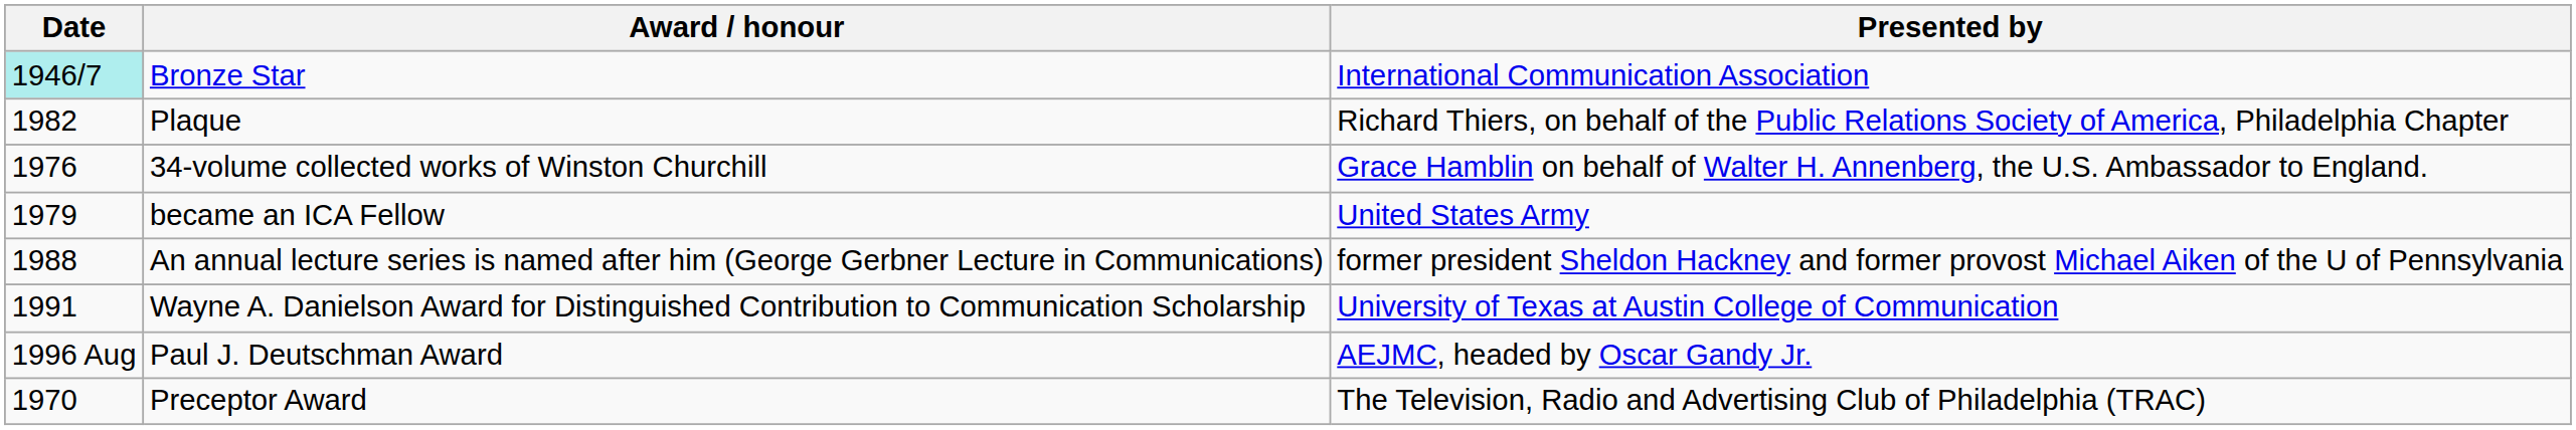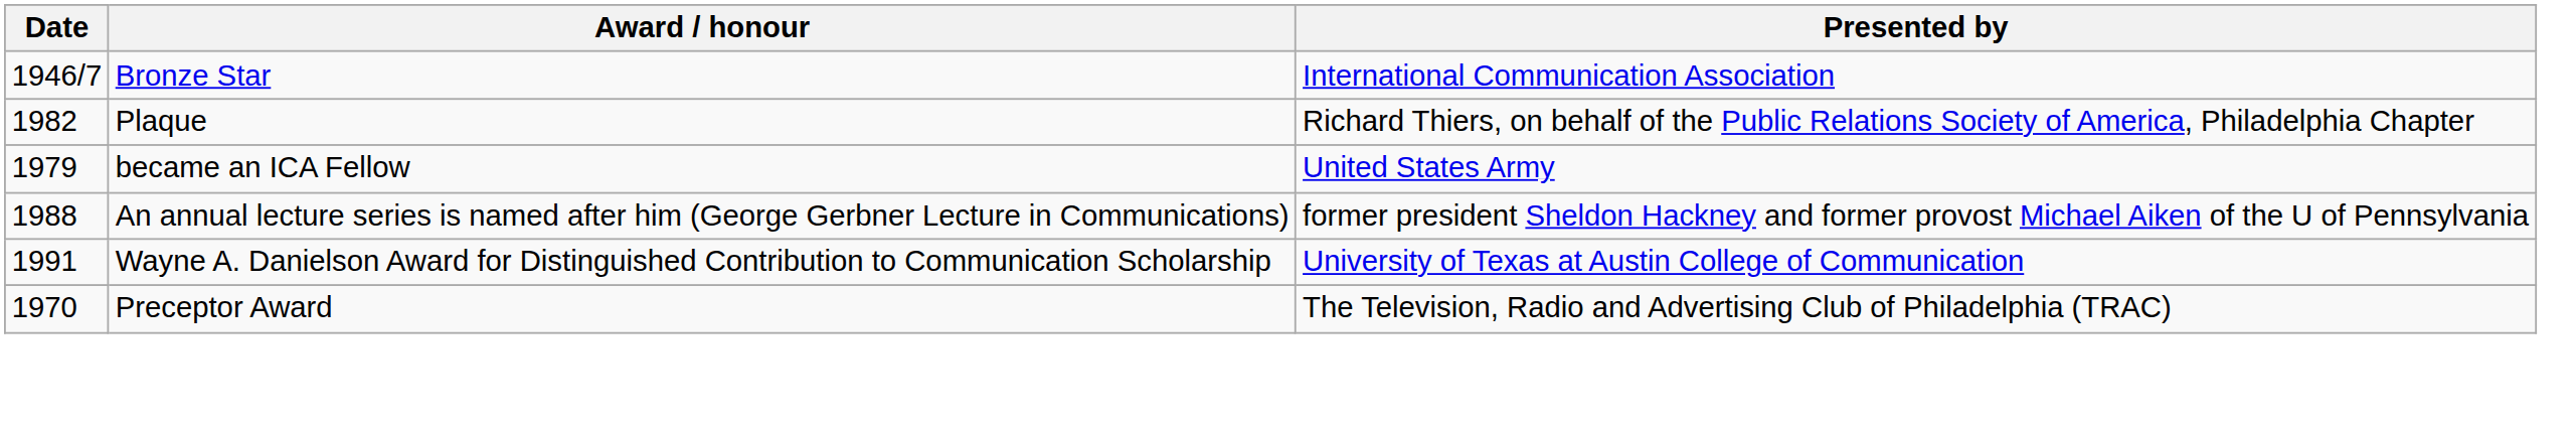Bronze Star | Date: paleturquoise background -> no background
- row: 1976 | 34-volume collected works of Winston Churchill | Grace Hamblin on behalf of Walter H. Annenberg, the U.S. Ambassador to England.
- row: 1996 Aug | Paul J. Deutschman Award | AEJMC, headed by Oscar Gandy Jr.
